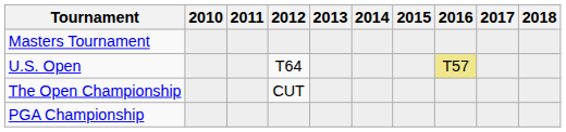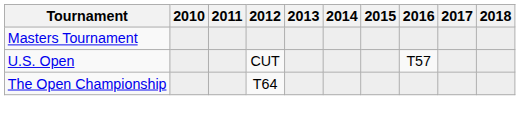U.S. Open | 2012: T64 -> CUT
U.S. Open | 2016: khaki background -> no background
The Open Championship | 2012: CUT -> T64
- row: PGA Championship
